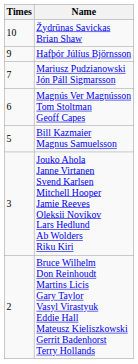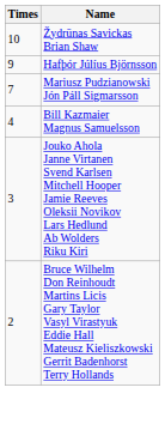- row: 6 | Magnús Ver Magnússon Tom Stoltman Geoff Capes
Bill Kazmaier Magnus Samuelsson | Times: 5 -> 4
